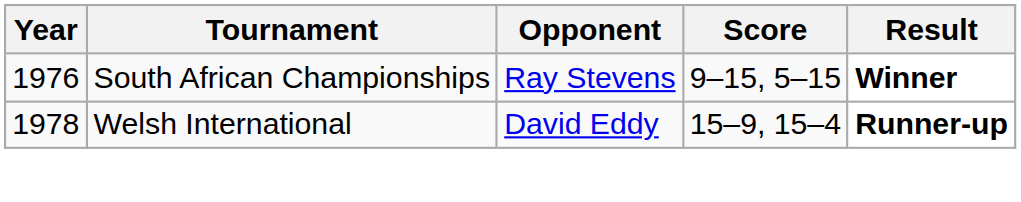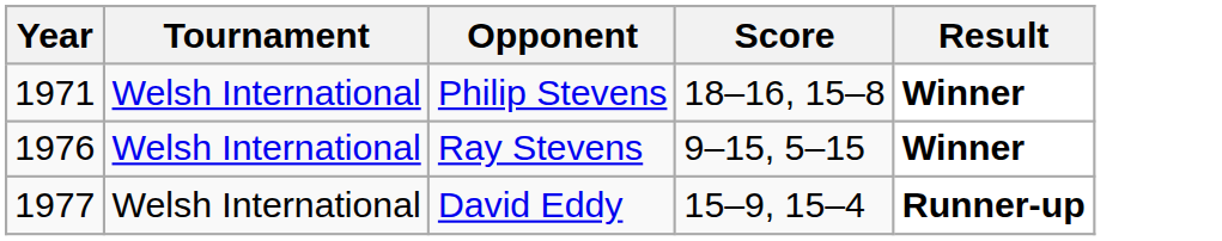+ row: 1971 | Welsh International | Philip Stevens | 18–16, 15–8 | Winner
Ray Stevens | Tournament: South African Championships -> Welsh International
David Eddy | Year: 1978 -> 1977
